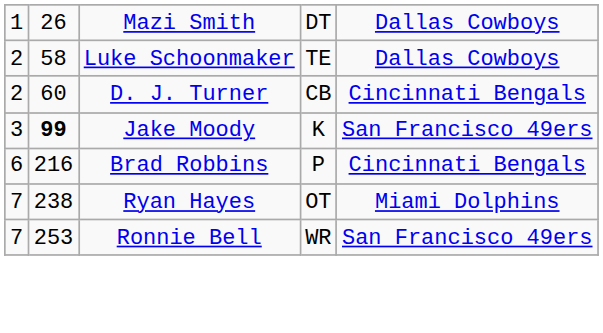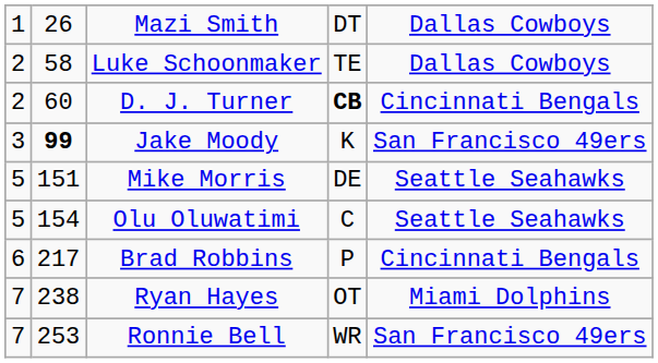D. J. Turner | column 4: normal -> bold
+ row: 5 | 151 | Mike Morris | DE | Seattle Seahawks
+ row: 5 | 154 | Olu Oluwatimi | C | Seattle Seahawks
Brad Robbins | column 2: 216 -> 217
